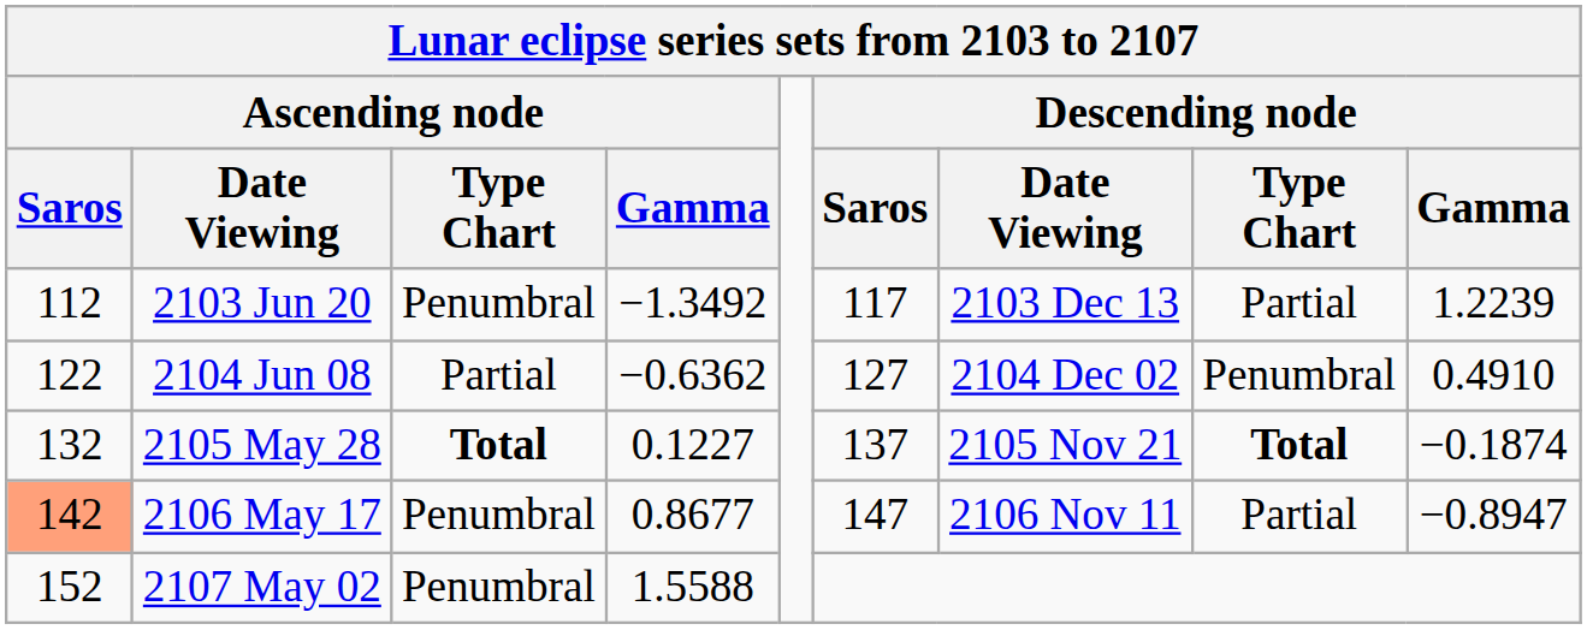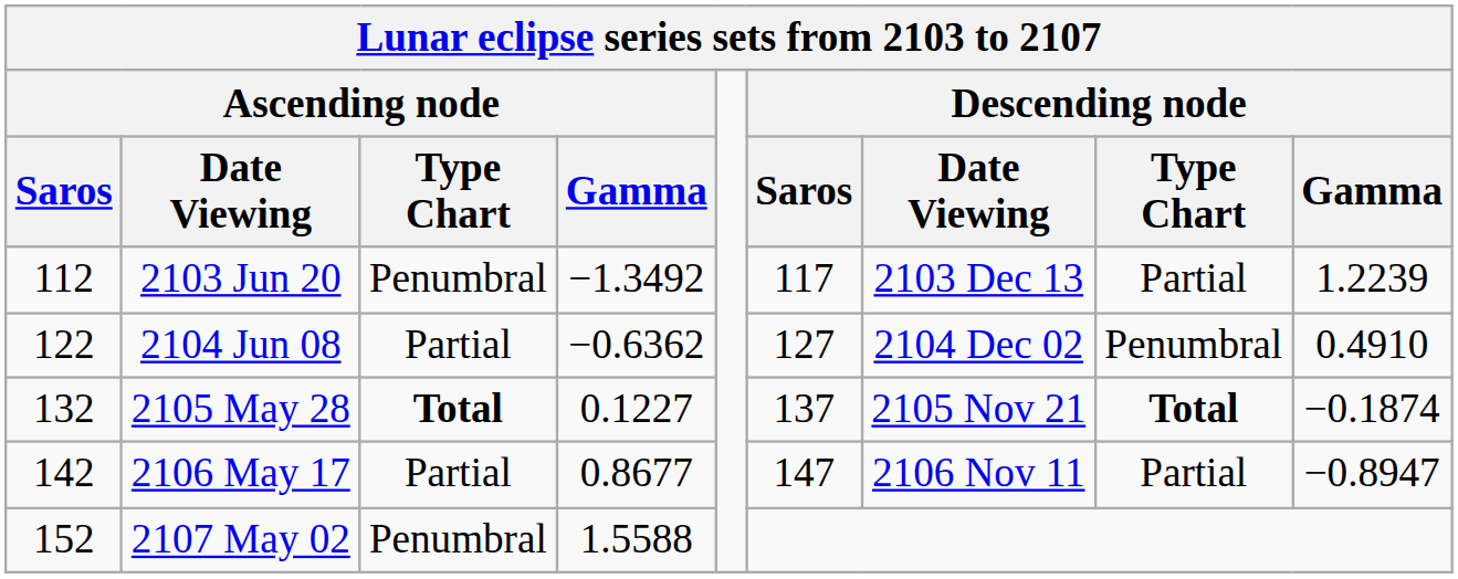2106 May 17 | Ascending node / Saros: lightsalmon background -> no background
2106 May 17 | Ascending node / Type Chart: Penumbral -> Partial
